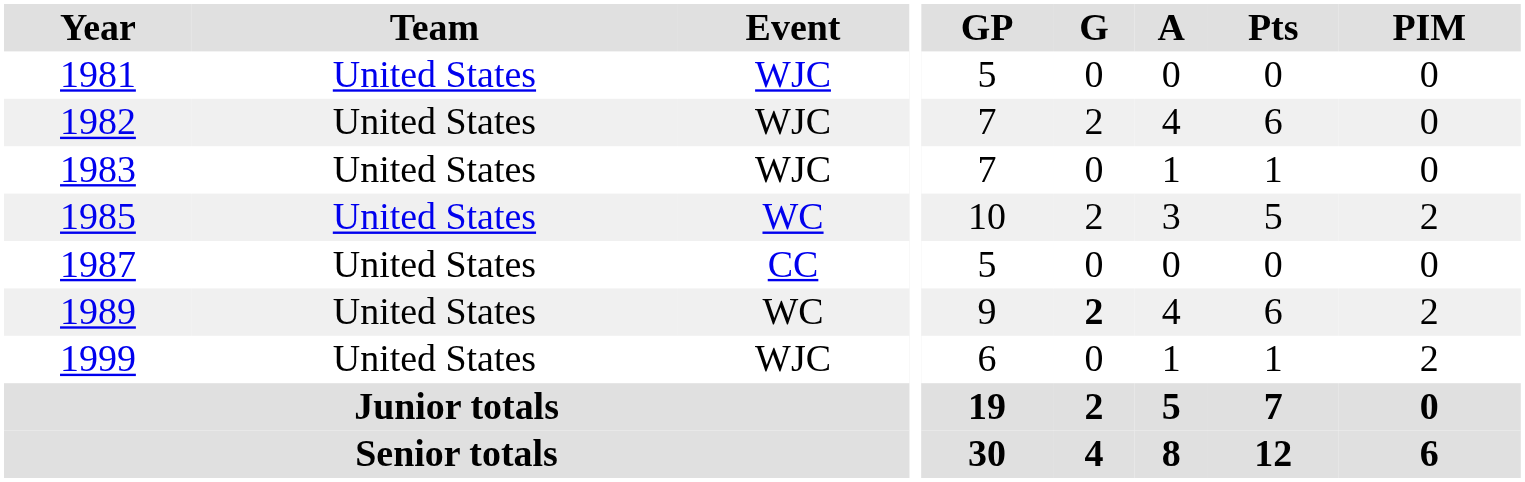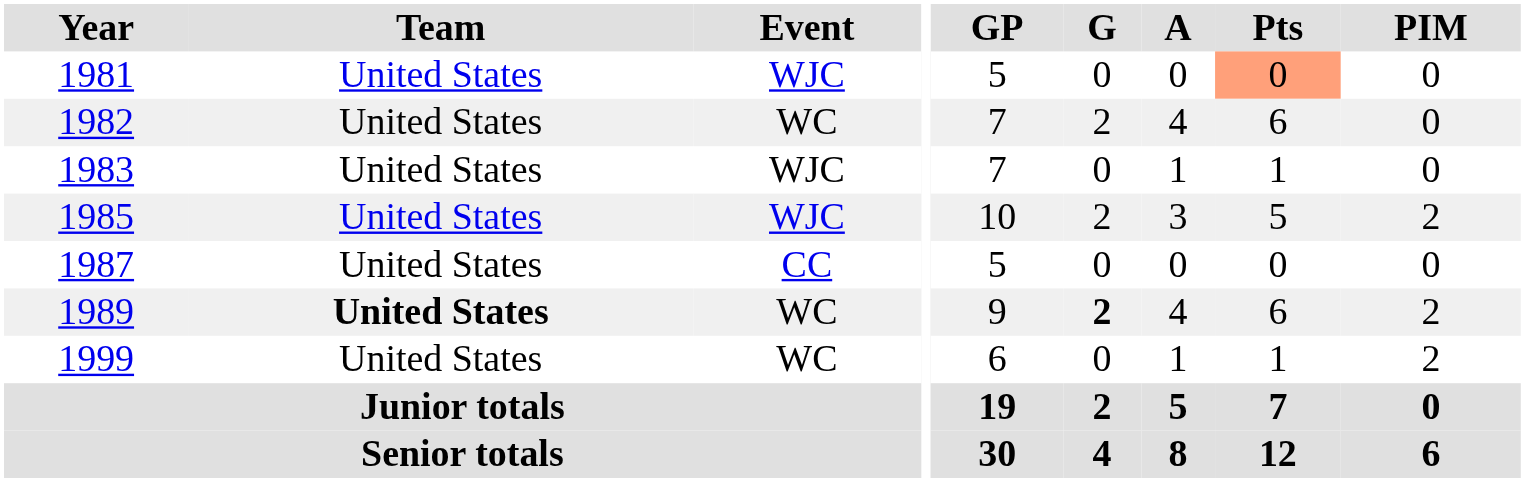1981 | Pts: no background -> lightsalmon background
1982 | Event: WJC -> WC
1985 | Event: WC -> WJC
1989 | Team: normal -> bold
1999 | Event: WJC -> WC
